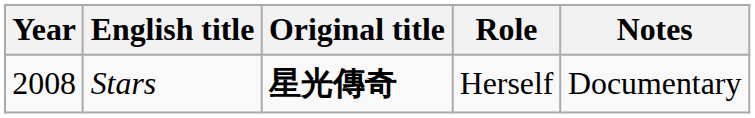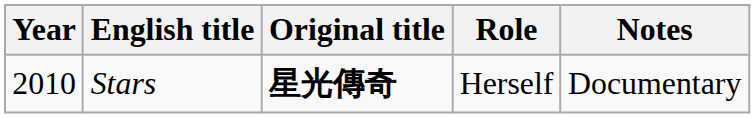Stars | Year: 2008 -> 2010
